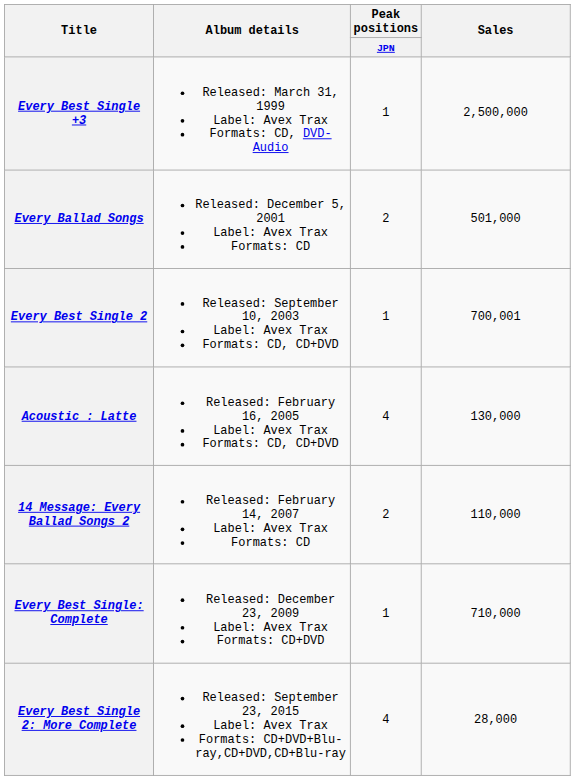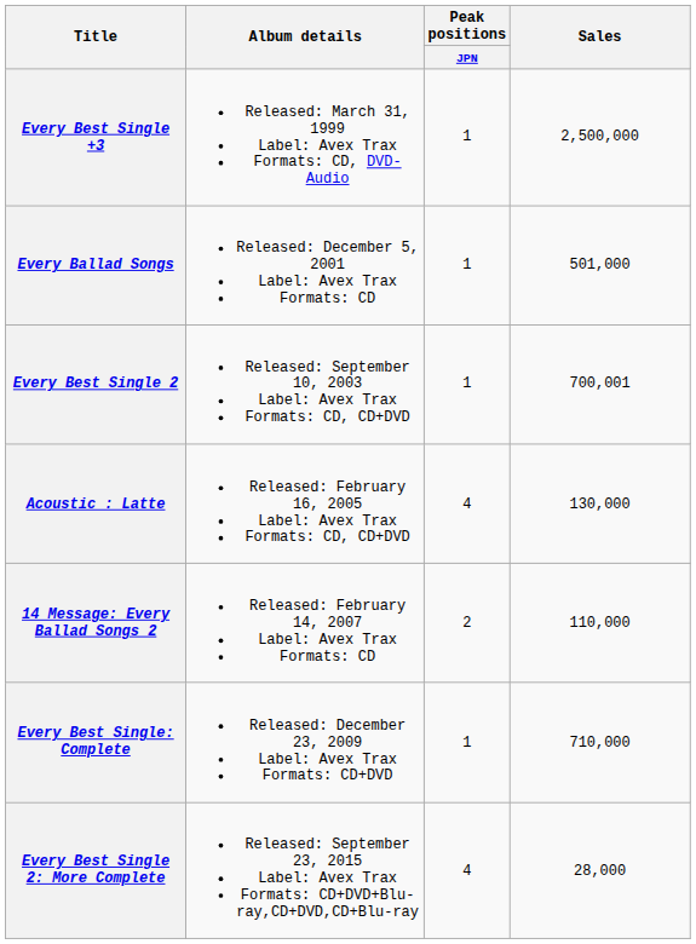Every Ballad Songs | Peak positions / JPN: 2 -> 1
